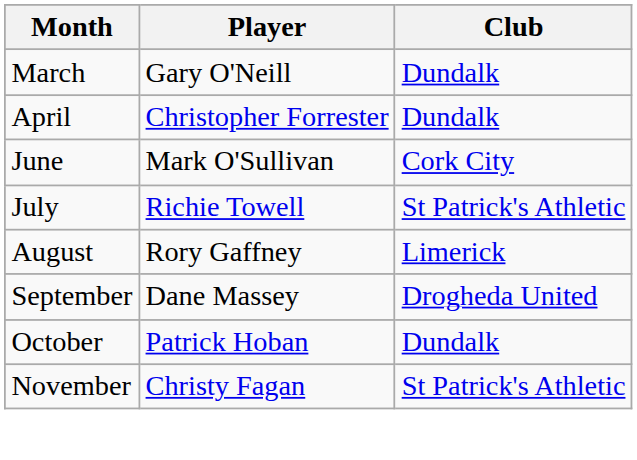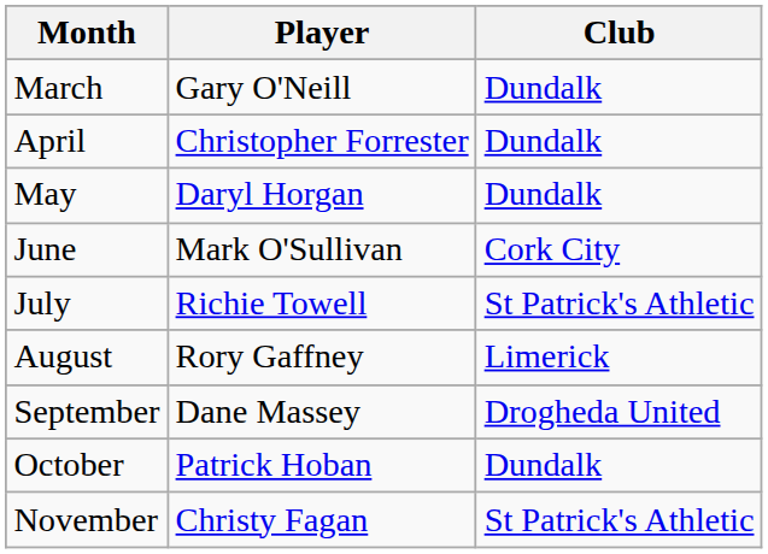+ row: May | Daryl Horgan | Dundalk
